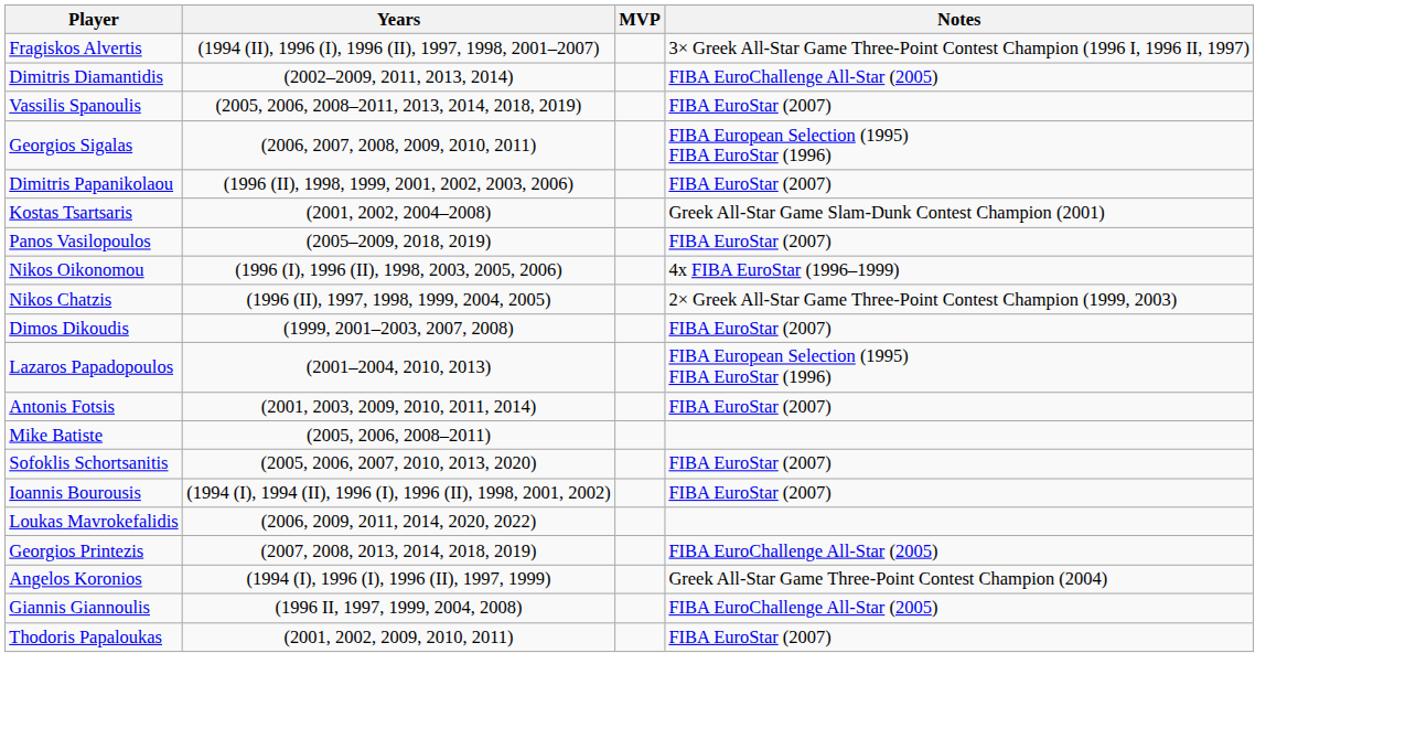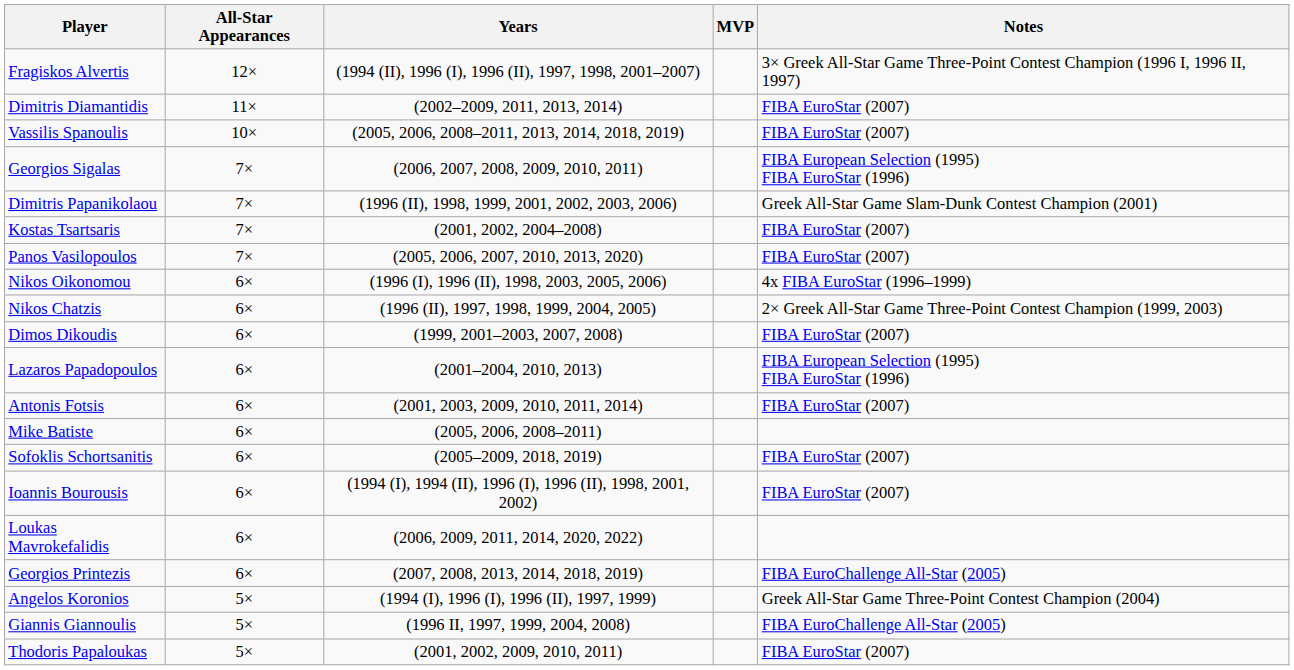+ column: All-Star Appearances | 12× | 11× | 10× | 7× | 7× | 7× | 7× | 6× | 6× | 6× | 6× | 6× | 6× | 6× | 6× | 6× | 6× | 5× | 5× | 5×
Dimitris Diamantidis | Notes: FIBA EuroChallenge All-Star (2005) -> FIBA EuroStar (2007)
Dimitris Papanikolaou | Notes: FIBA EuroStar (2007) -> Greek All-Star Game Slam-Dunk Contest Champion (2001)
Kostas Tsartsaris | Notes: Greek All-Star Game Slam-Dunk Contest Champion (2001) -> FIBA EuroStar (2007)
Panos Vasilopoulos | Years: (2005–2009, 2018, 2019) -> (2005, 2006, 2007, 2010, 2013, 2020)
Sofoklis Schortsanitis | Years: (2005, 2006, 2007, 2010, 2013, 2020) -> (2005–2009, 2018, 2019)
